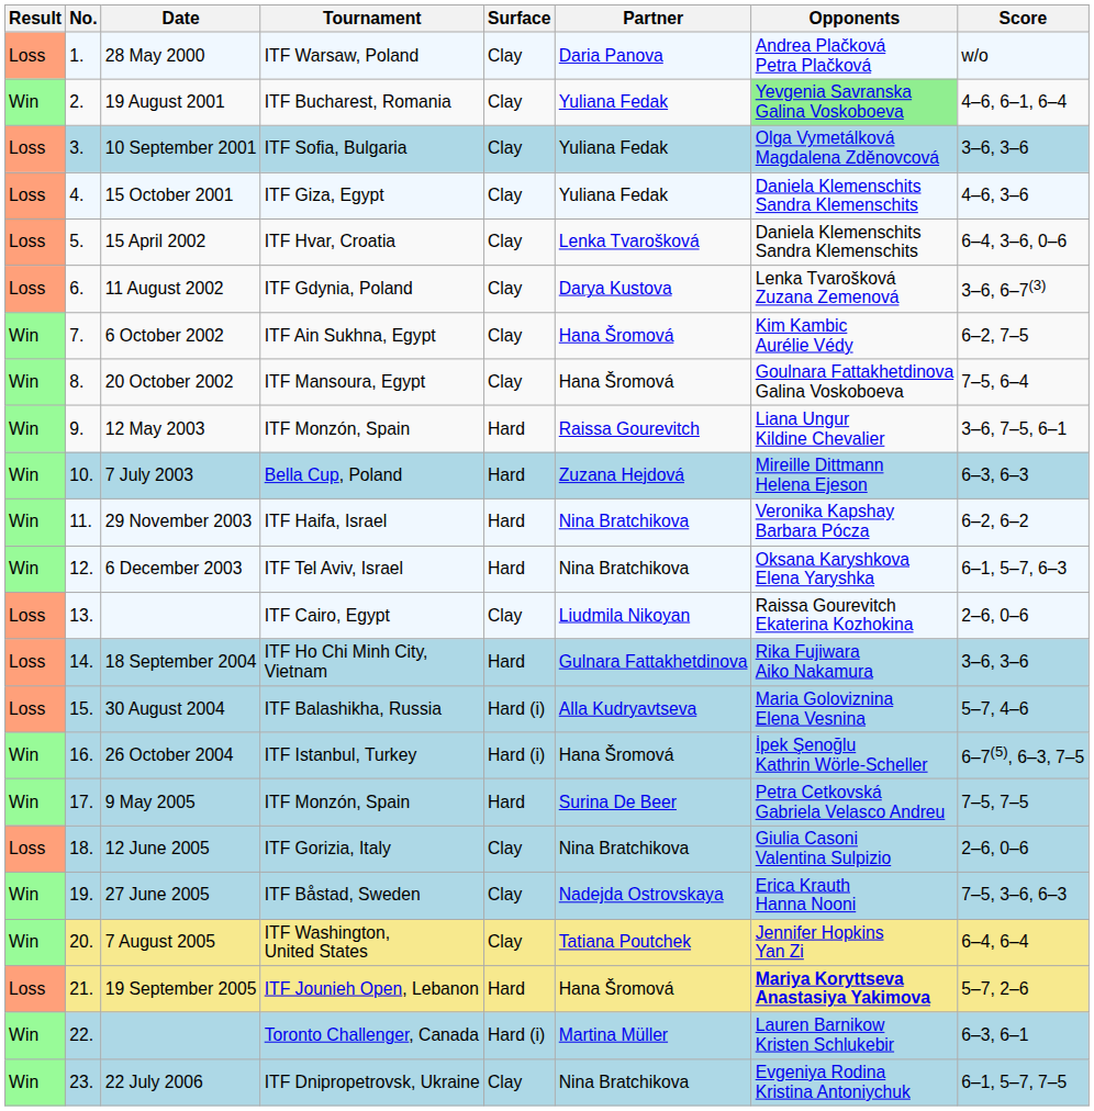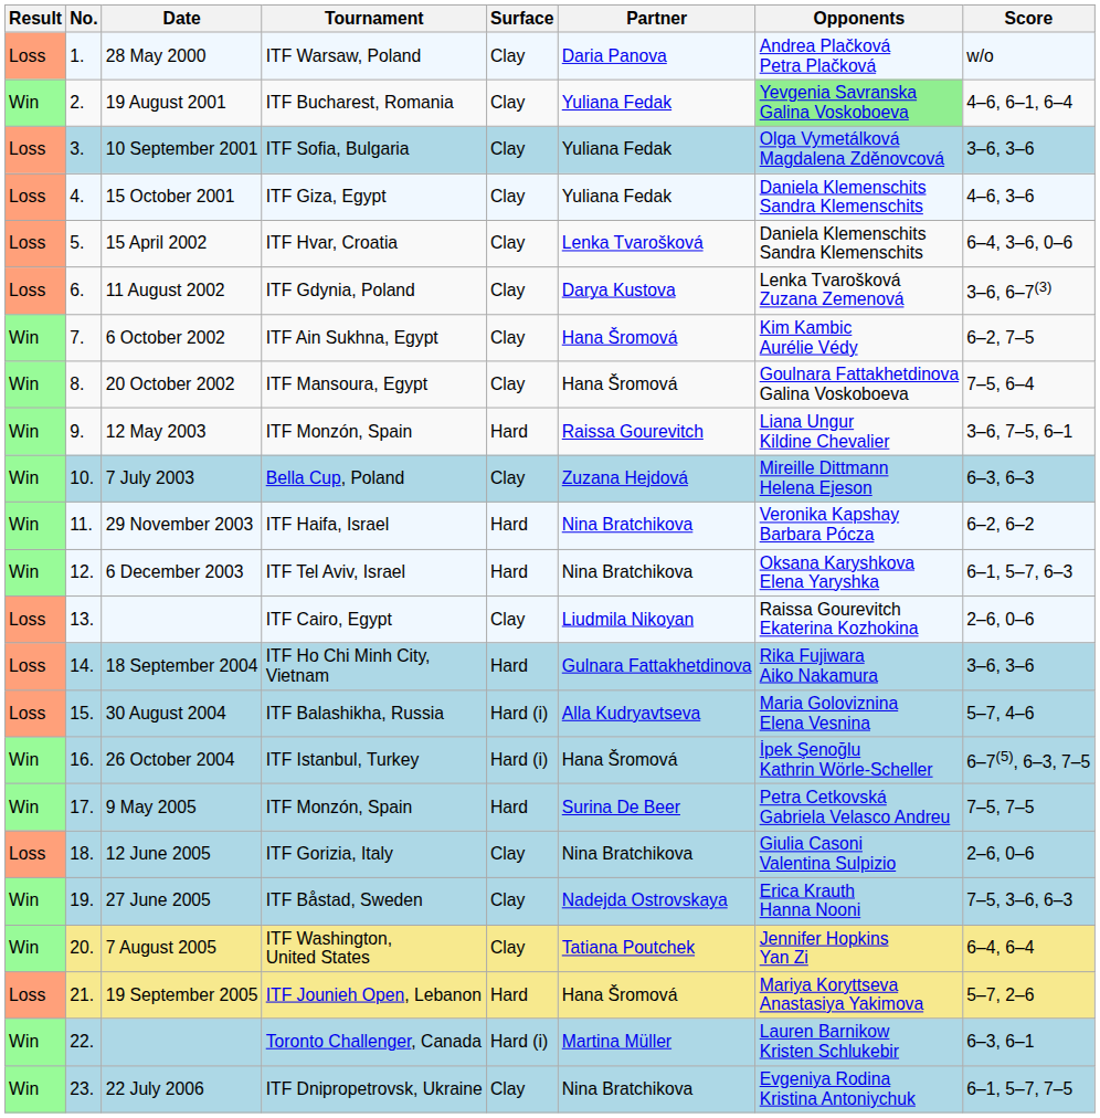7 July 2003 | Surface: Hard -> Clay
19 September 2005 | Opponents: bold -> normal
